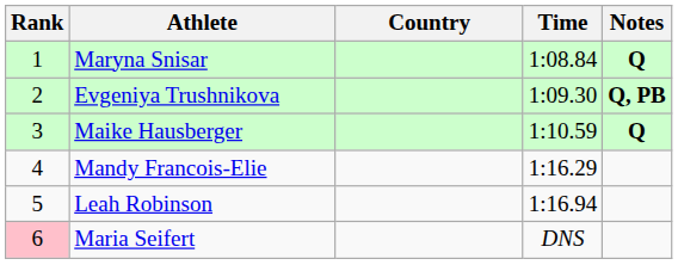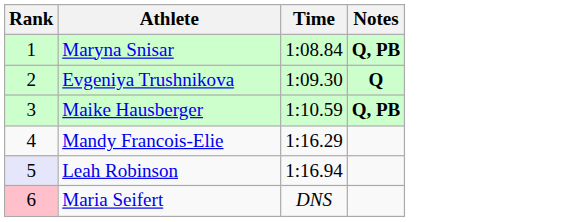- column: Country
Maryna Snisar | Notes: Q -> Q, PB
Evgeniya Trushnikova | Notes: Q, PB -> Q
Maike Hausberger | Notes: Q -> Q, PB
Leah Robinson | Rank: no background -> lavender background
